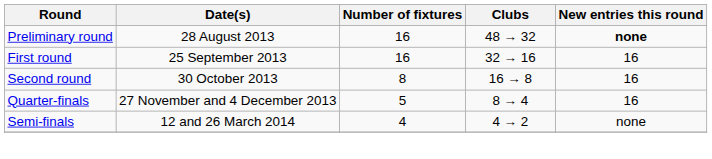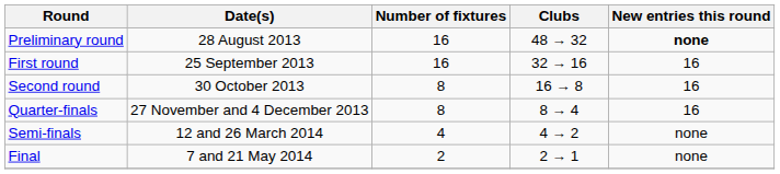Quarter-finals | Number of fixtures: 5 -> 8
+ row: Final | 7 and 21 May 2014 | 2 | 2 → 1 | none
